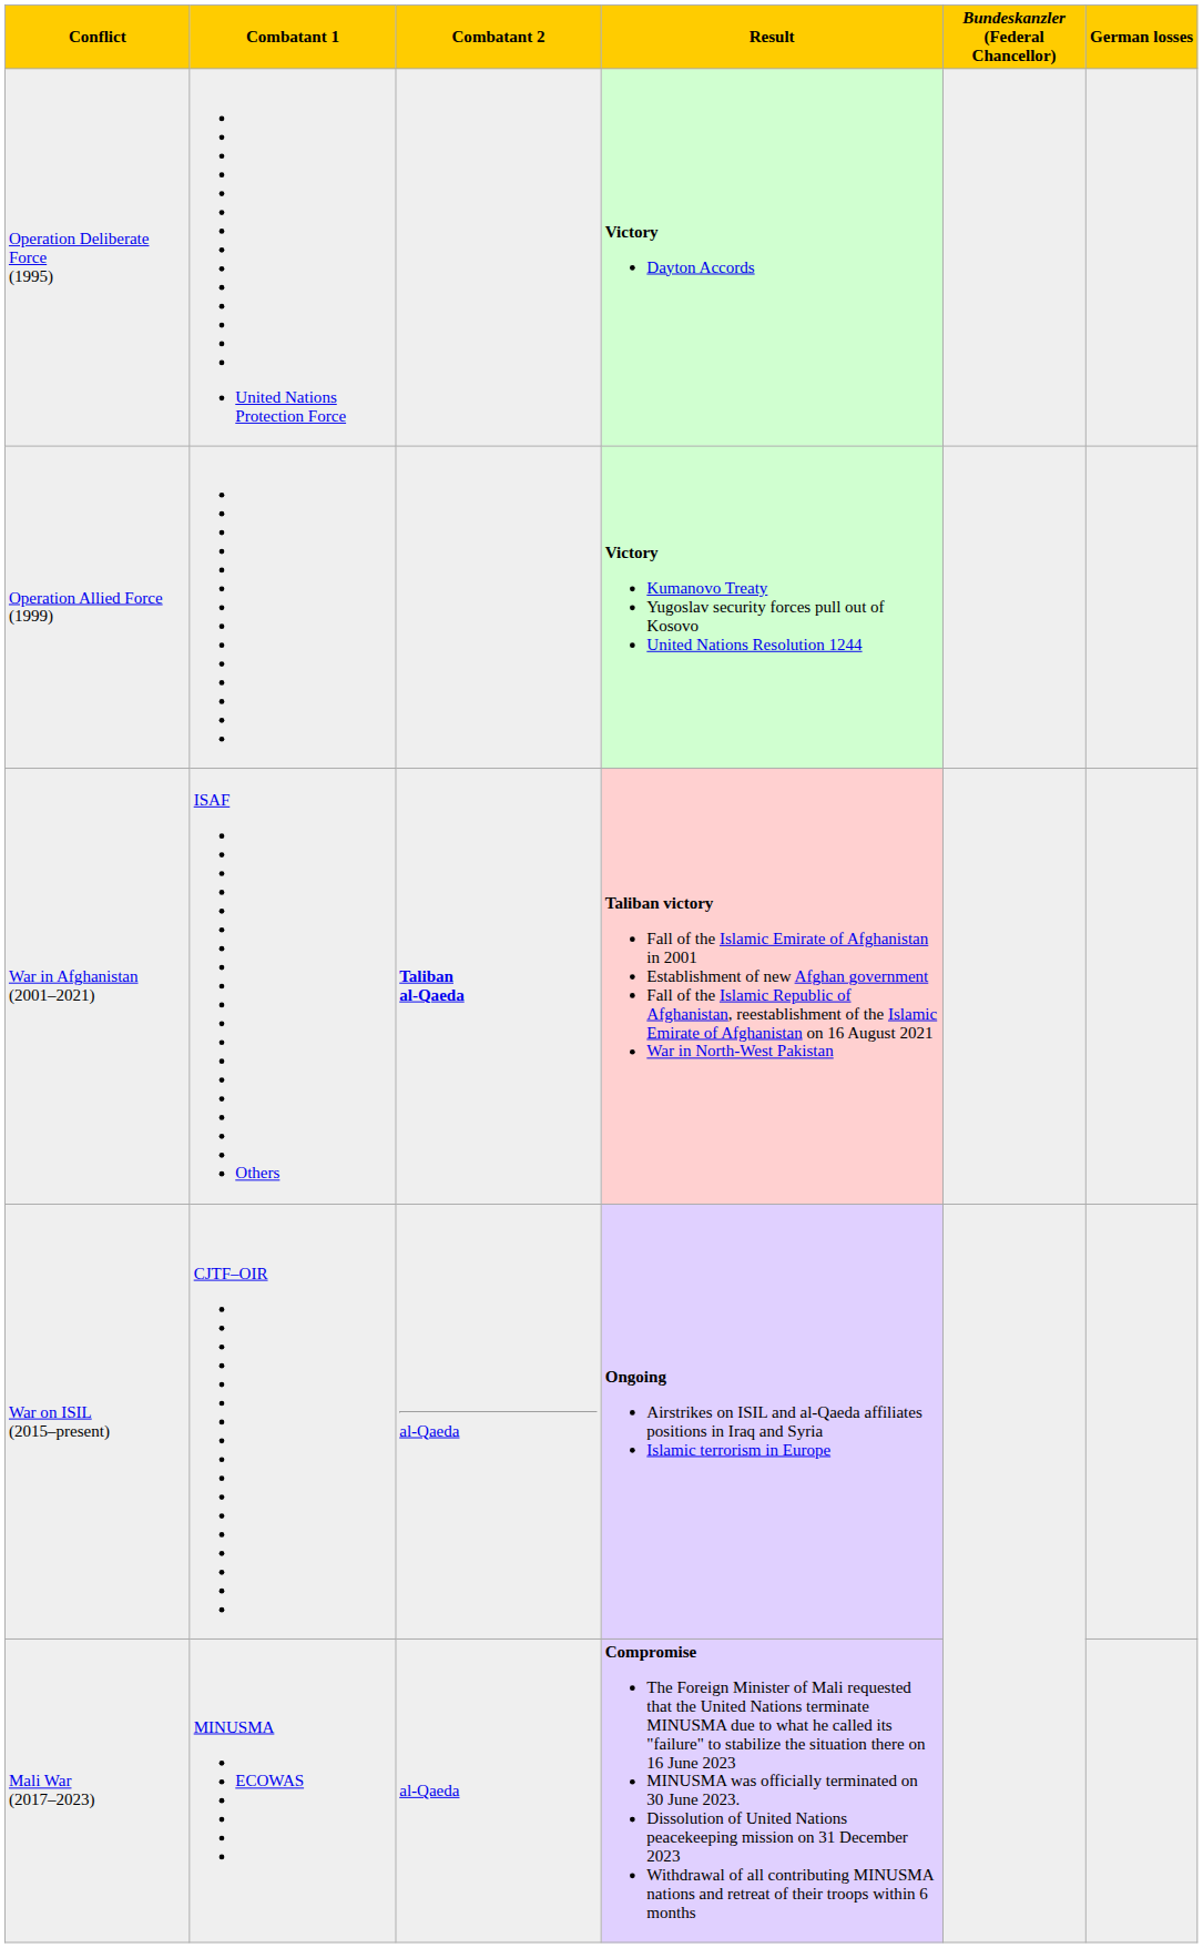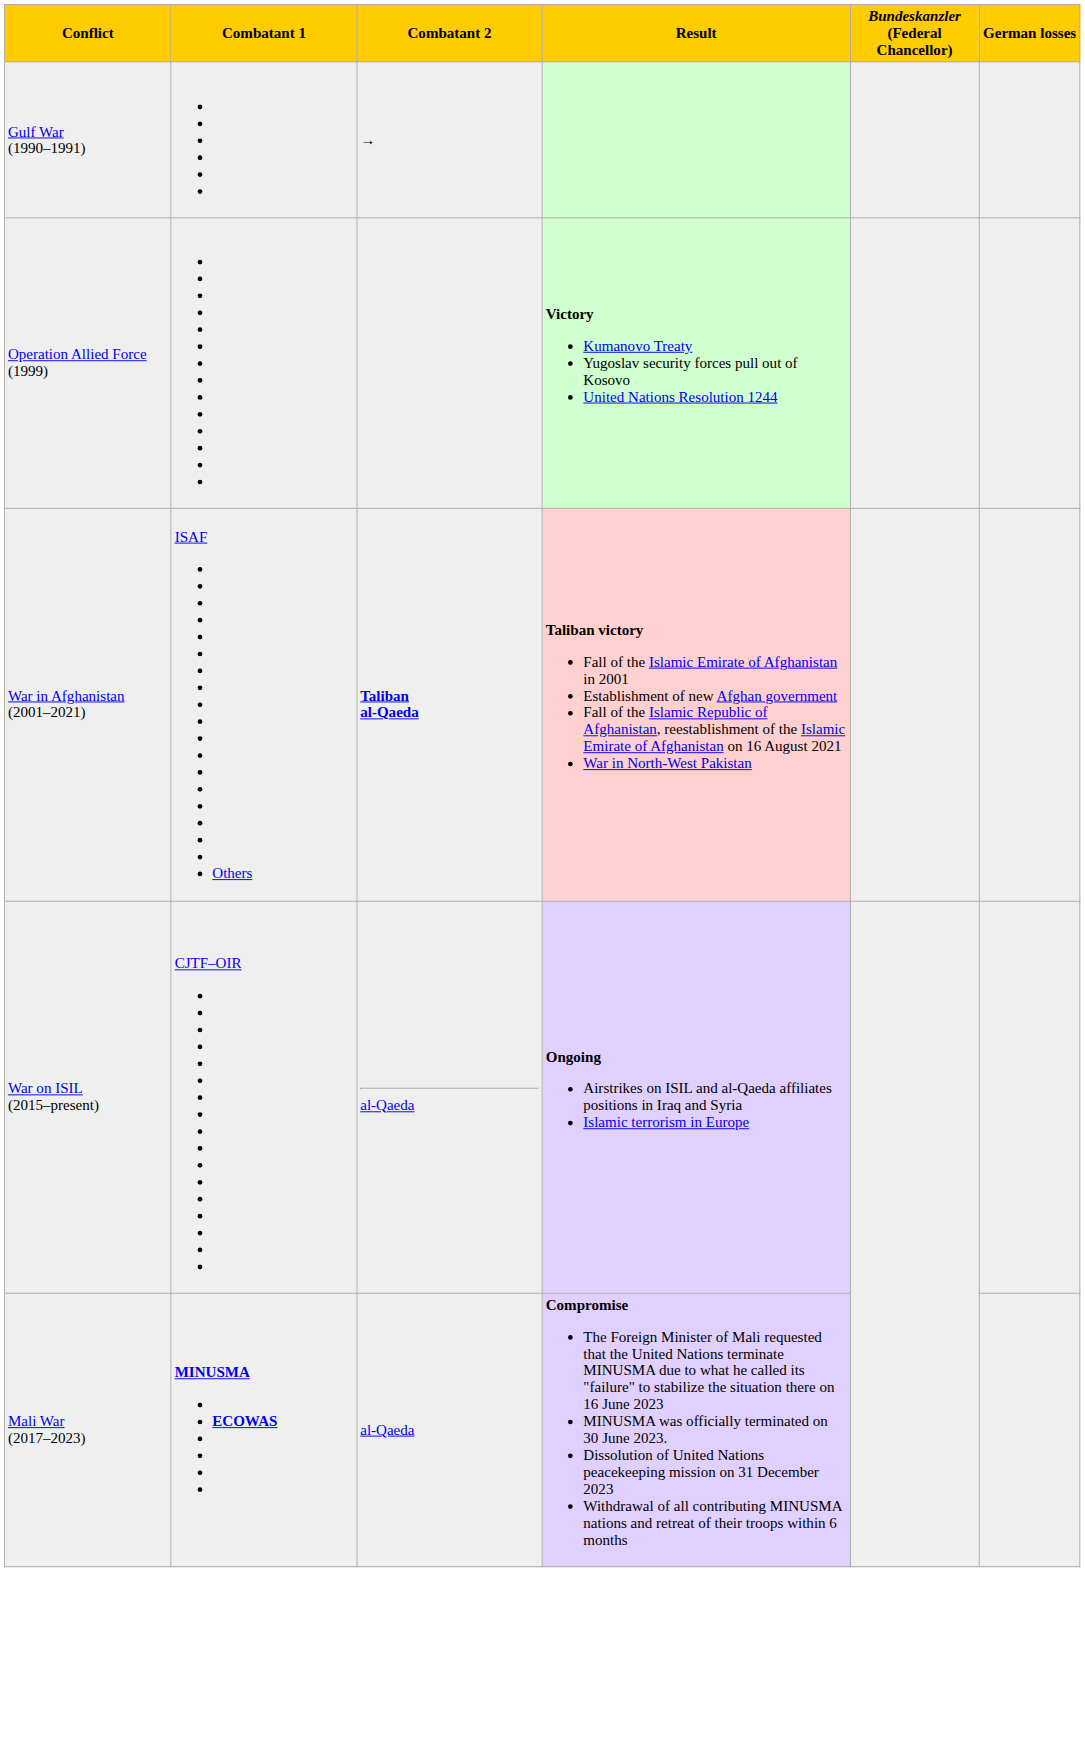+ row: Gulf War (1990–1991) | →
- row: Operation Deliberate Force (1995) | United Nations Protection Force | Victory Dayton Accords
Mali War (2017–2023) | Combatant 1: normal -> bold
